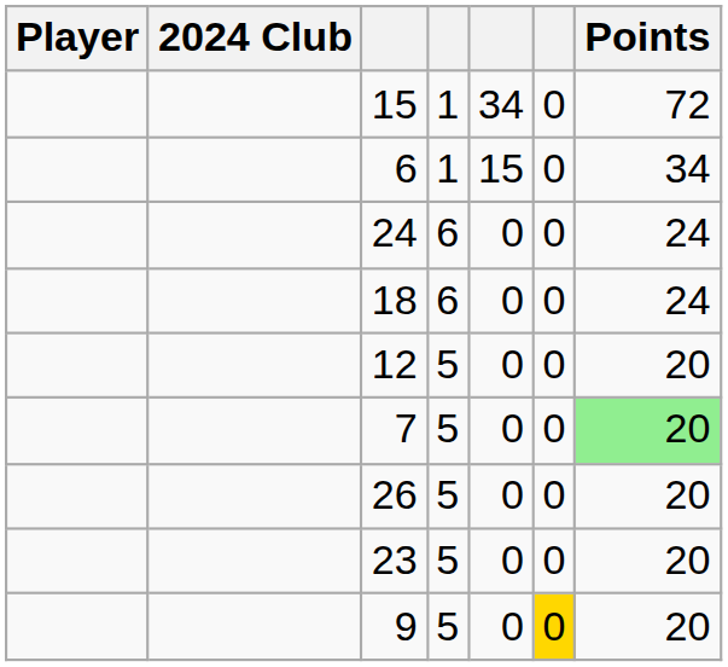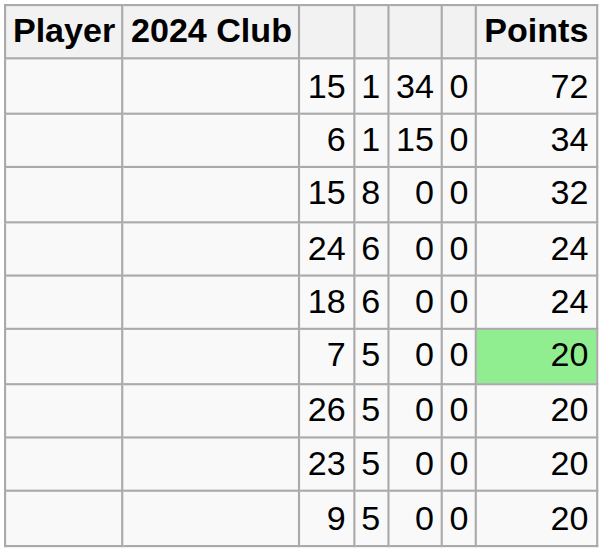+ row: 15 | 8 | 0 | 0 | 32
- row: 12 | 5 | 0 | 0 | 20
9 | column 6: gold background -> no background
